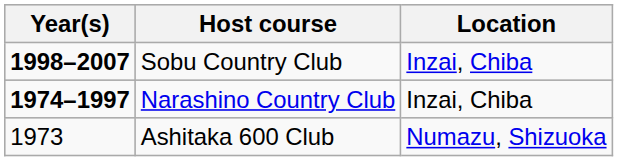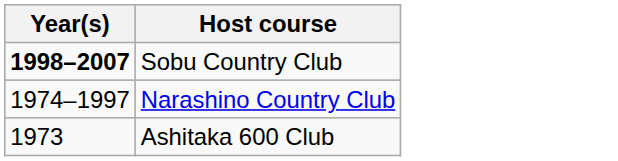- column: Location | Inzai, Chiba | Inzai, Chiba | Numazu, Shizuoka
Narashino Country Club | Year(s): bold -> normal
